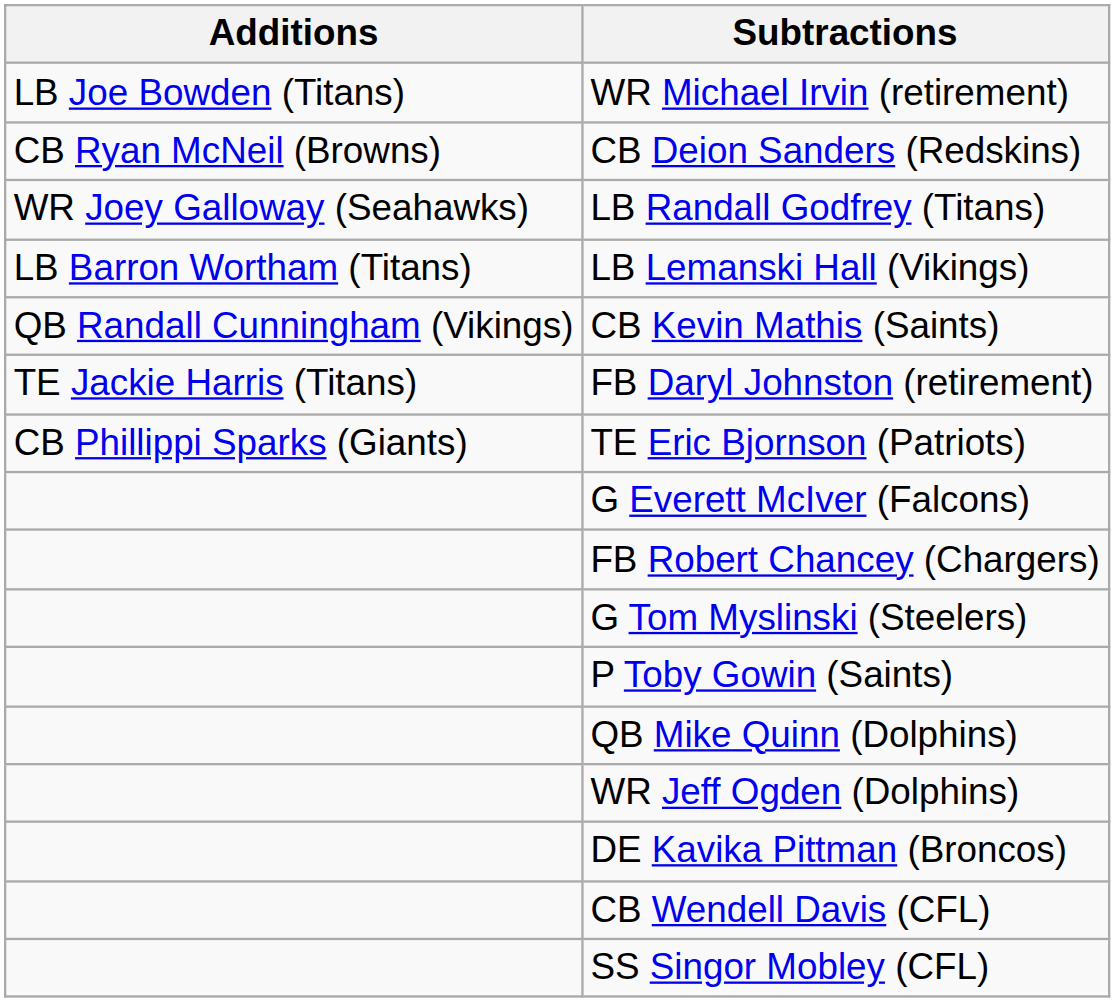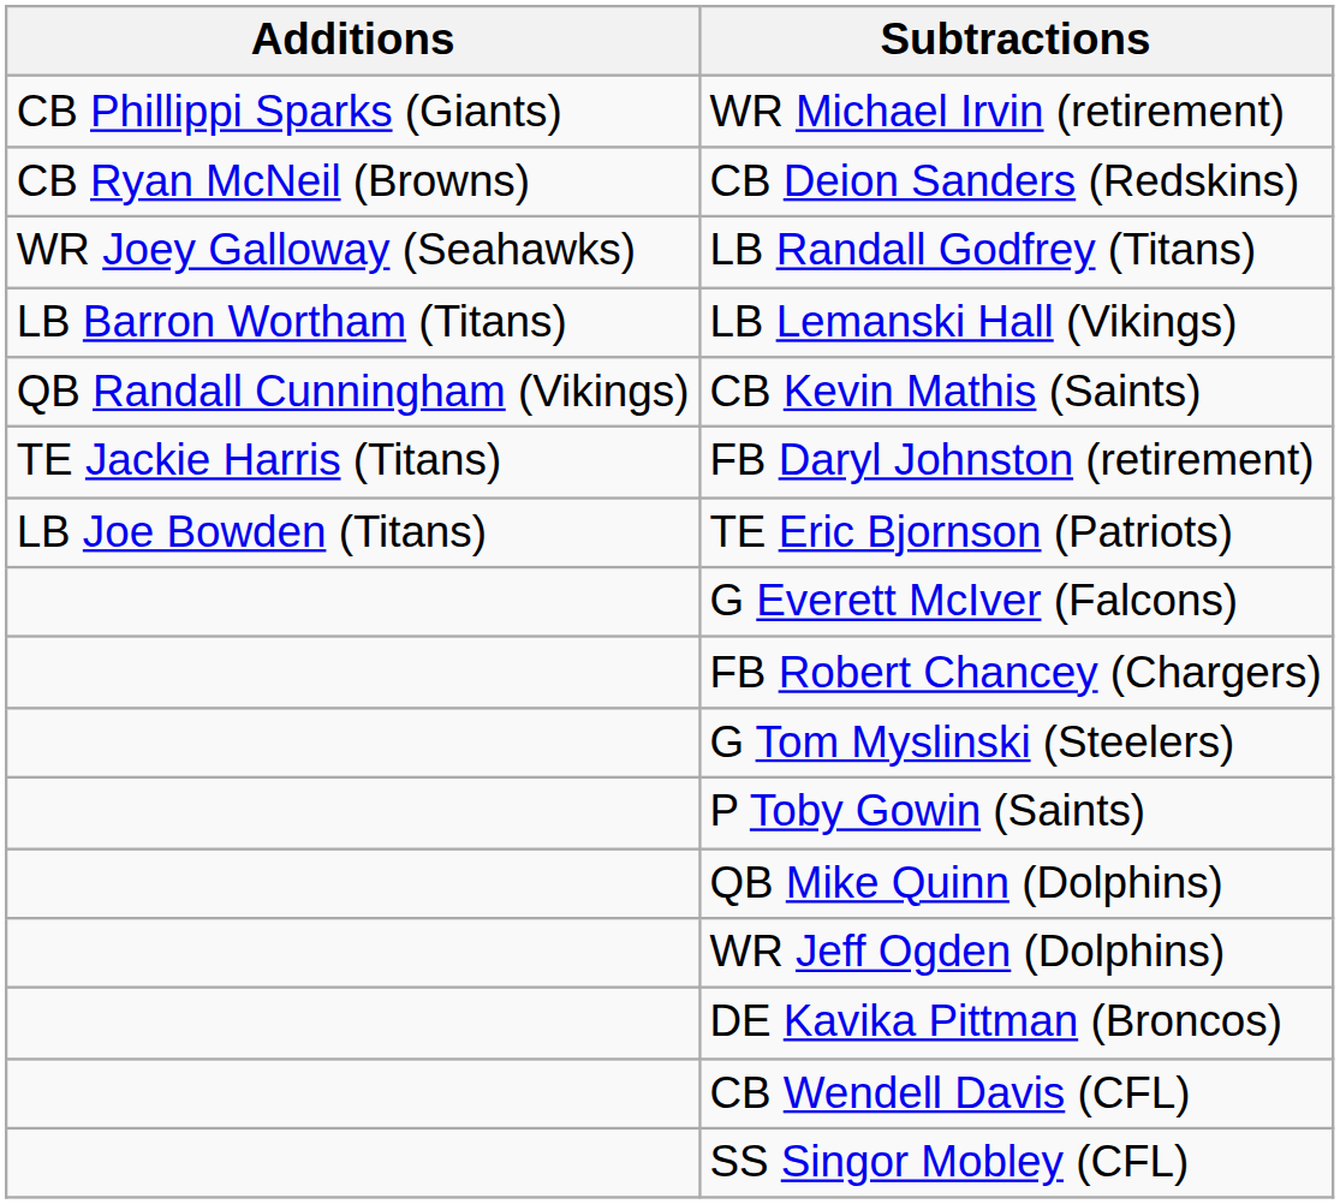WR Michael Irvin (retirement) | Additions: LB Joe Bowden (Titans) -> CB Phillippi Sparks (Giants)
TE Eric Bjornson (Patriots) | Additions: CB Phillippi Sparks (Giants) -> LB Joe Bowden (Titans)
